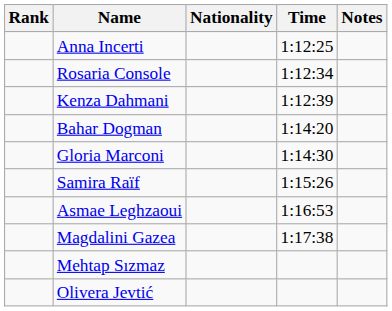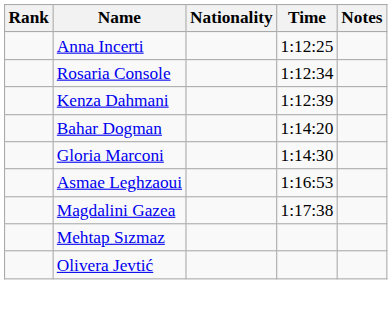- row: Samira Raïf | 1:15:26
